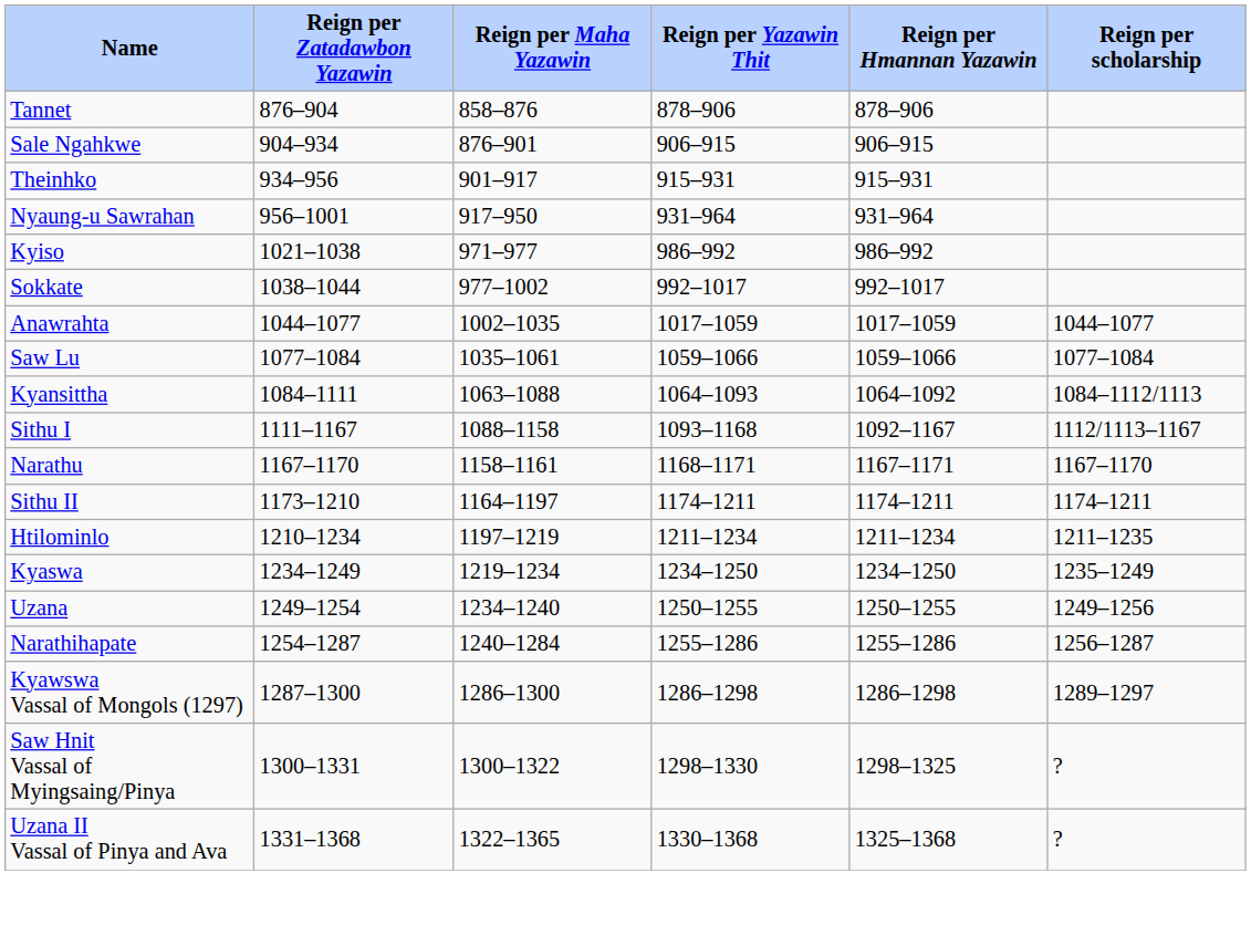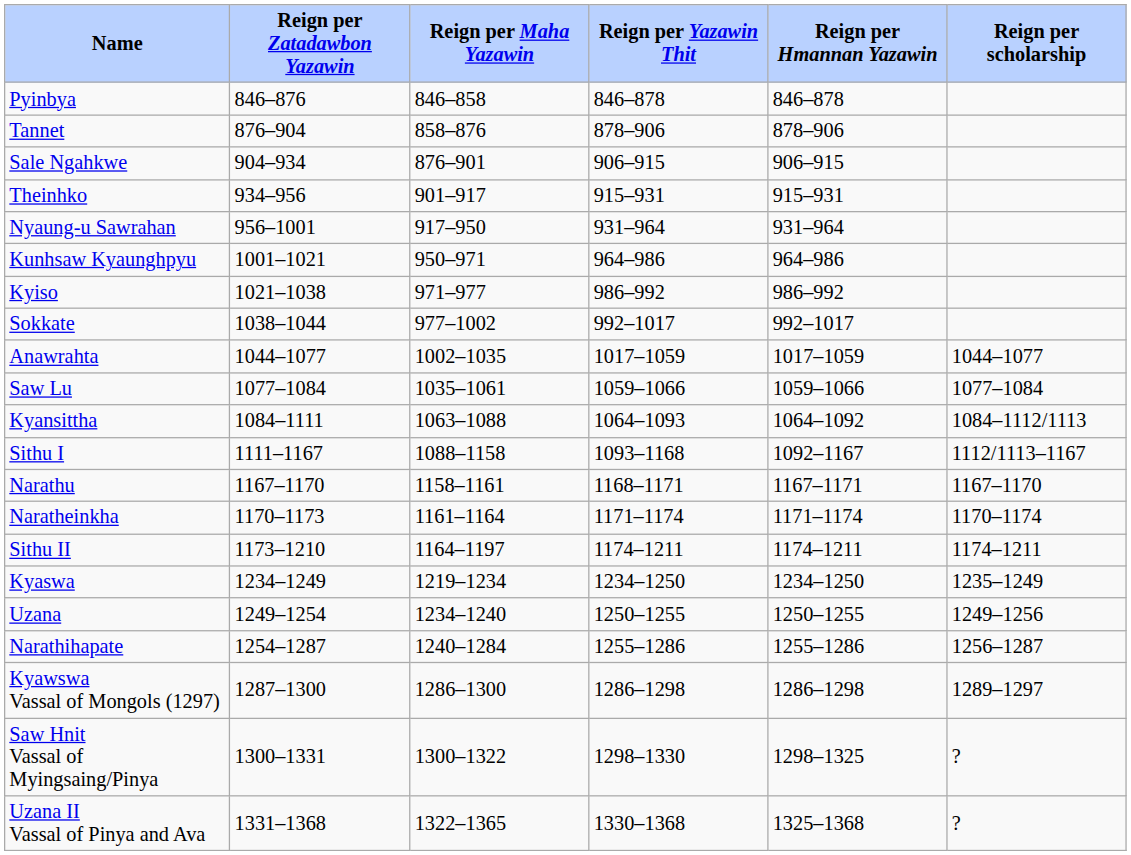+ row: Pyinbya | 846–876 | 846–858 | 846–878 | 846–878
+ row: Kunhsaw Kyaunghpyu | 1001–1021 | 950–971 | 964–986 | 964–986
+ row: Naratheinkha | 1170–1173 | 1161–1164 | 1171–1174 | 1171–1174 | 1170–1174
- row: Htilominlo | 1210–1234 | 1197–1219 | 1211–1234 | 1211–1234 | 1211–1235
